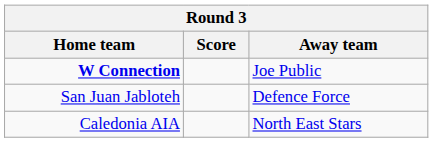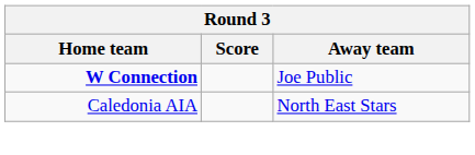- row: San Juan Jabloteh | Defence Force
